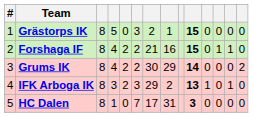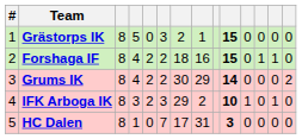Forshaga IF | column 7: 21 -> 18
IFK Arboga IK | column 10: 13 -> 10
